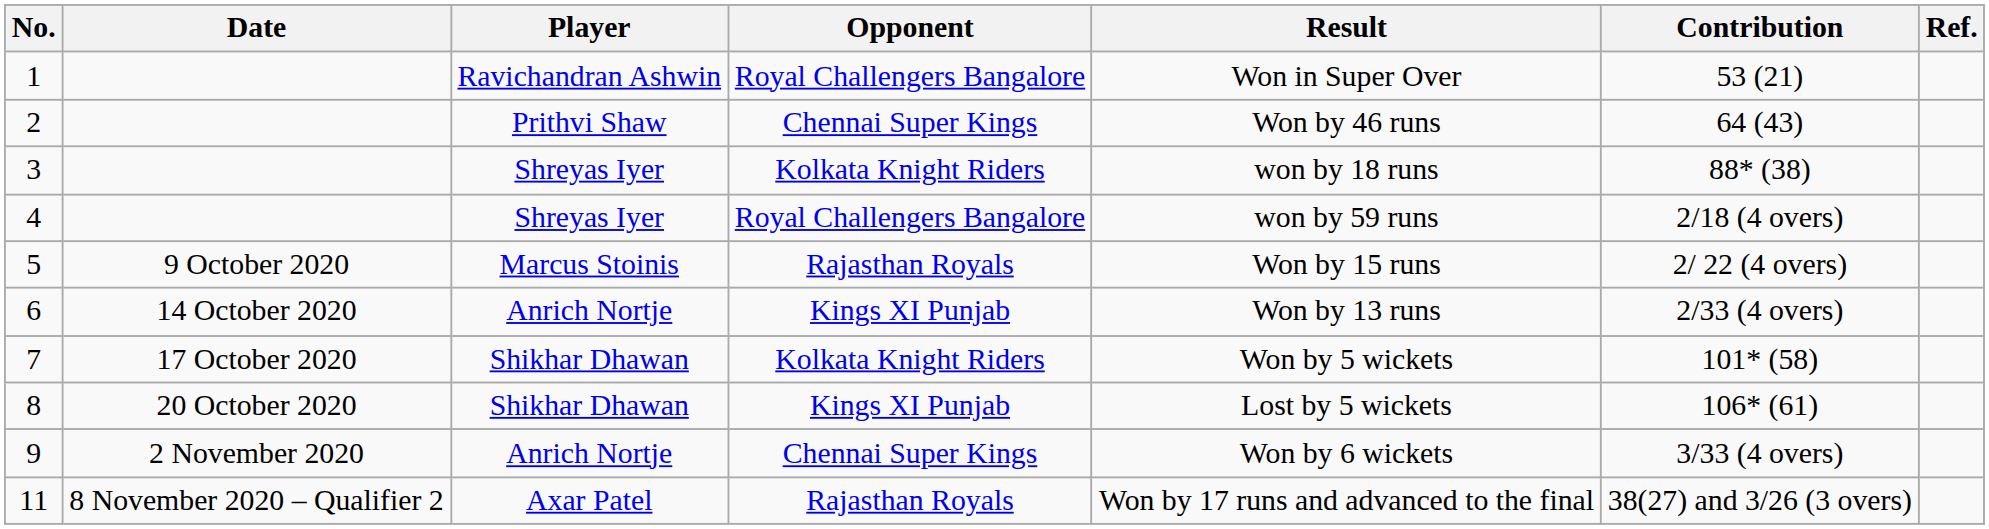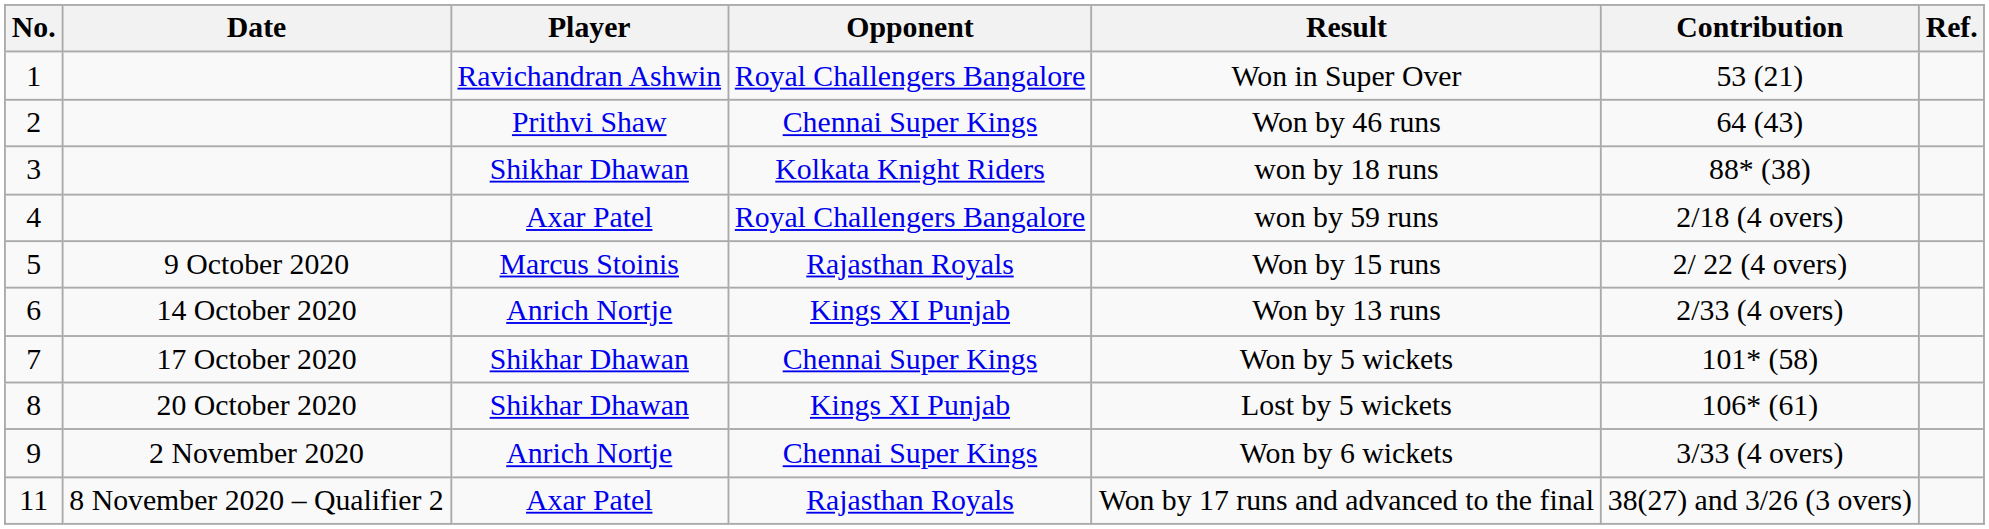3 | Player: Shreyas Iyer -> Shikhar Dhawan
4 | Player: Shreyas Iyer -> Axar Patel
7 | Opponent: Kolkata Knight Riders -> Chennai Super Kings
